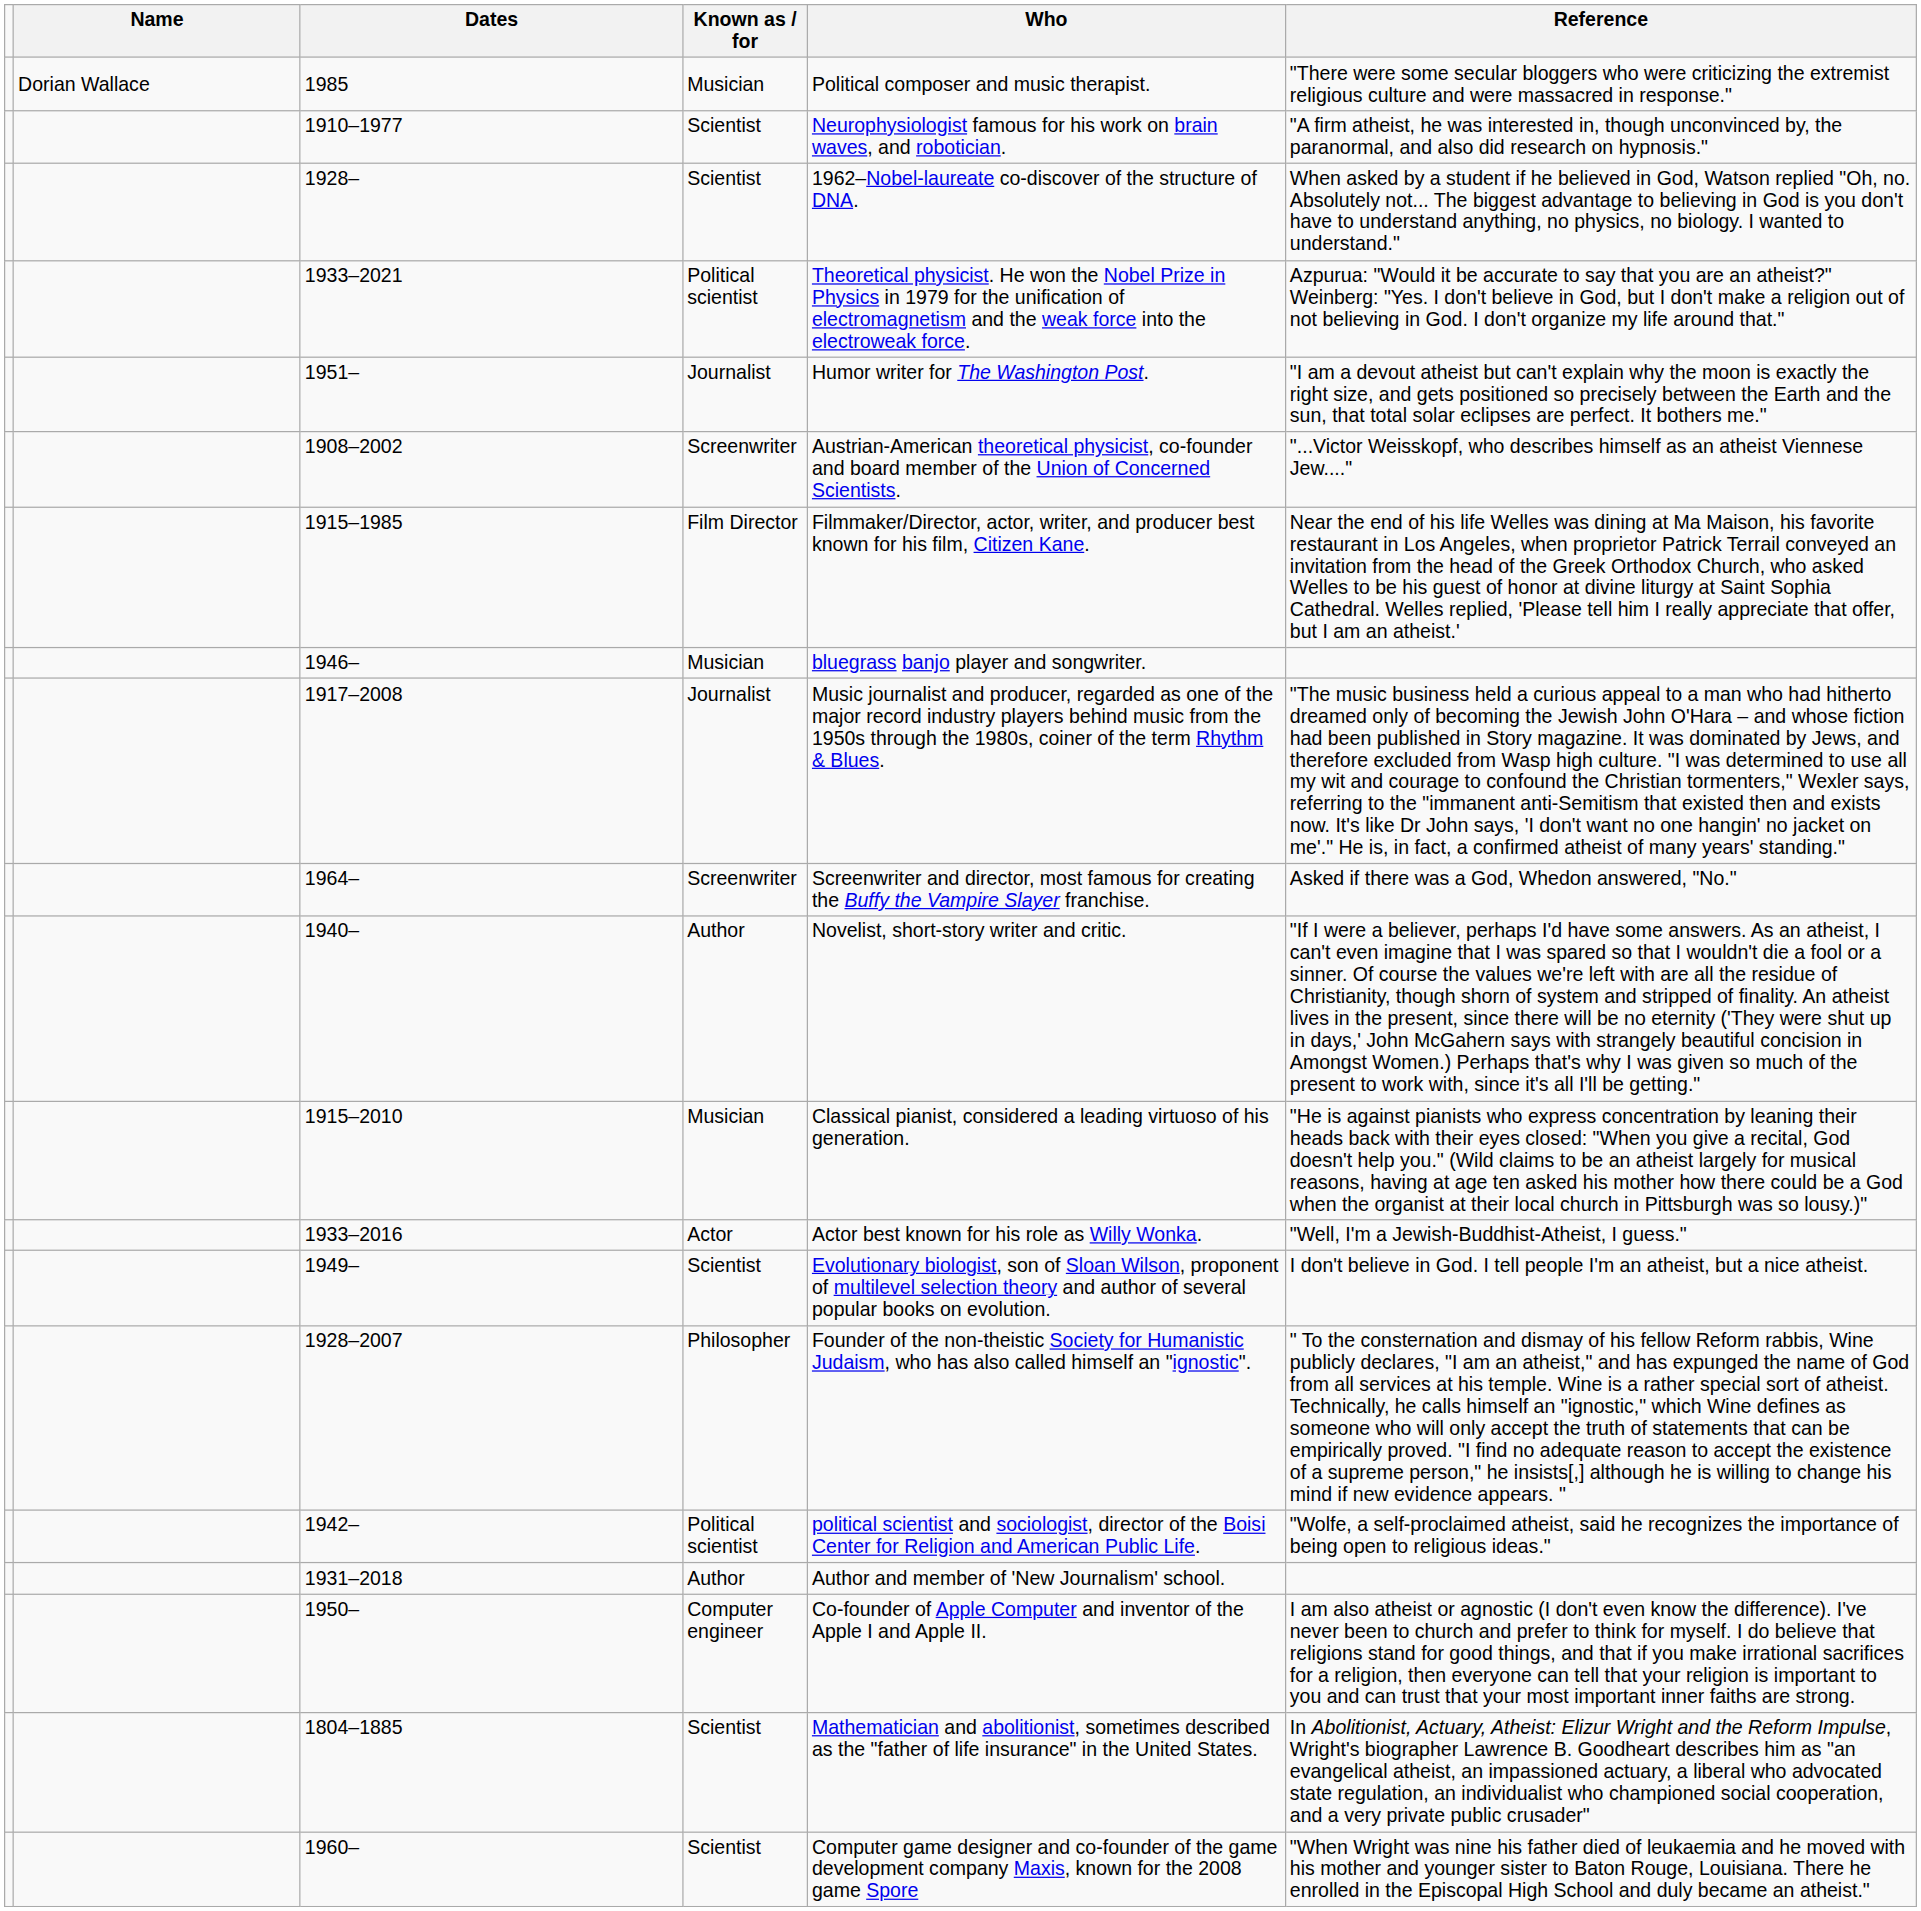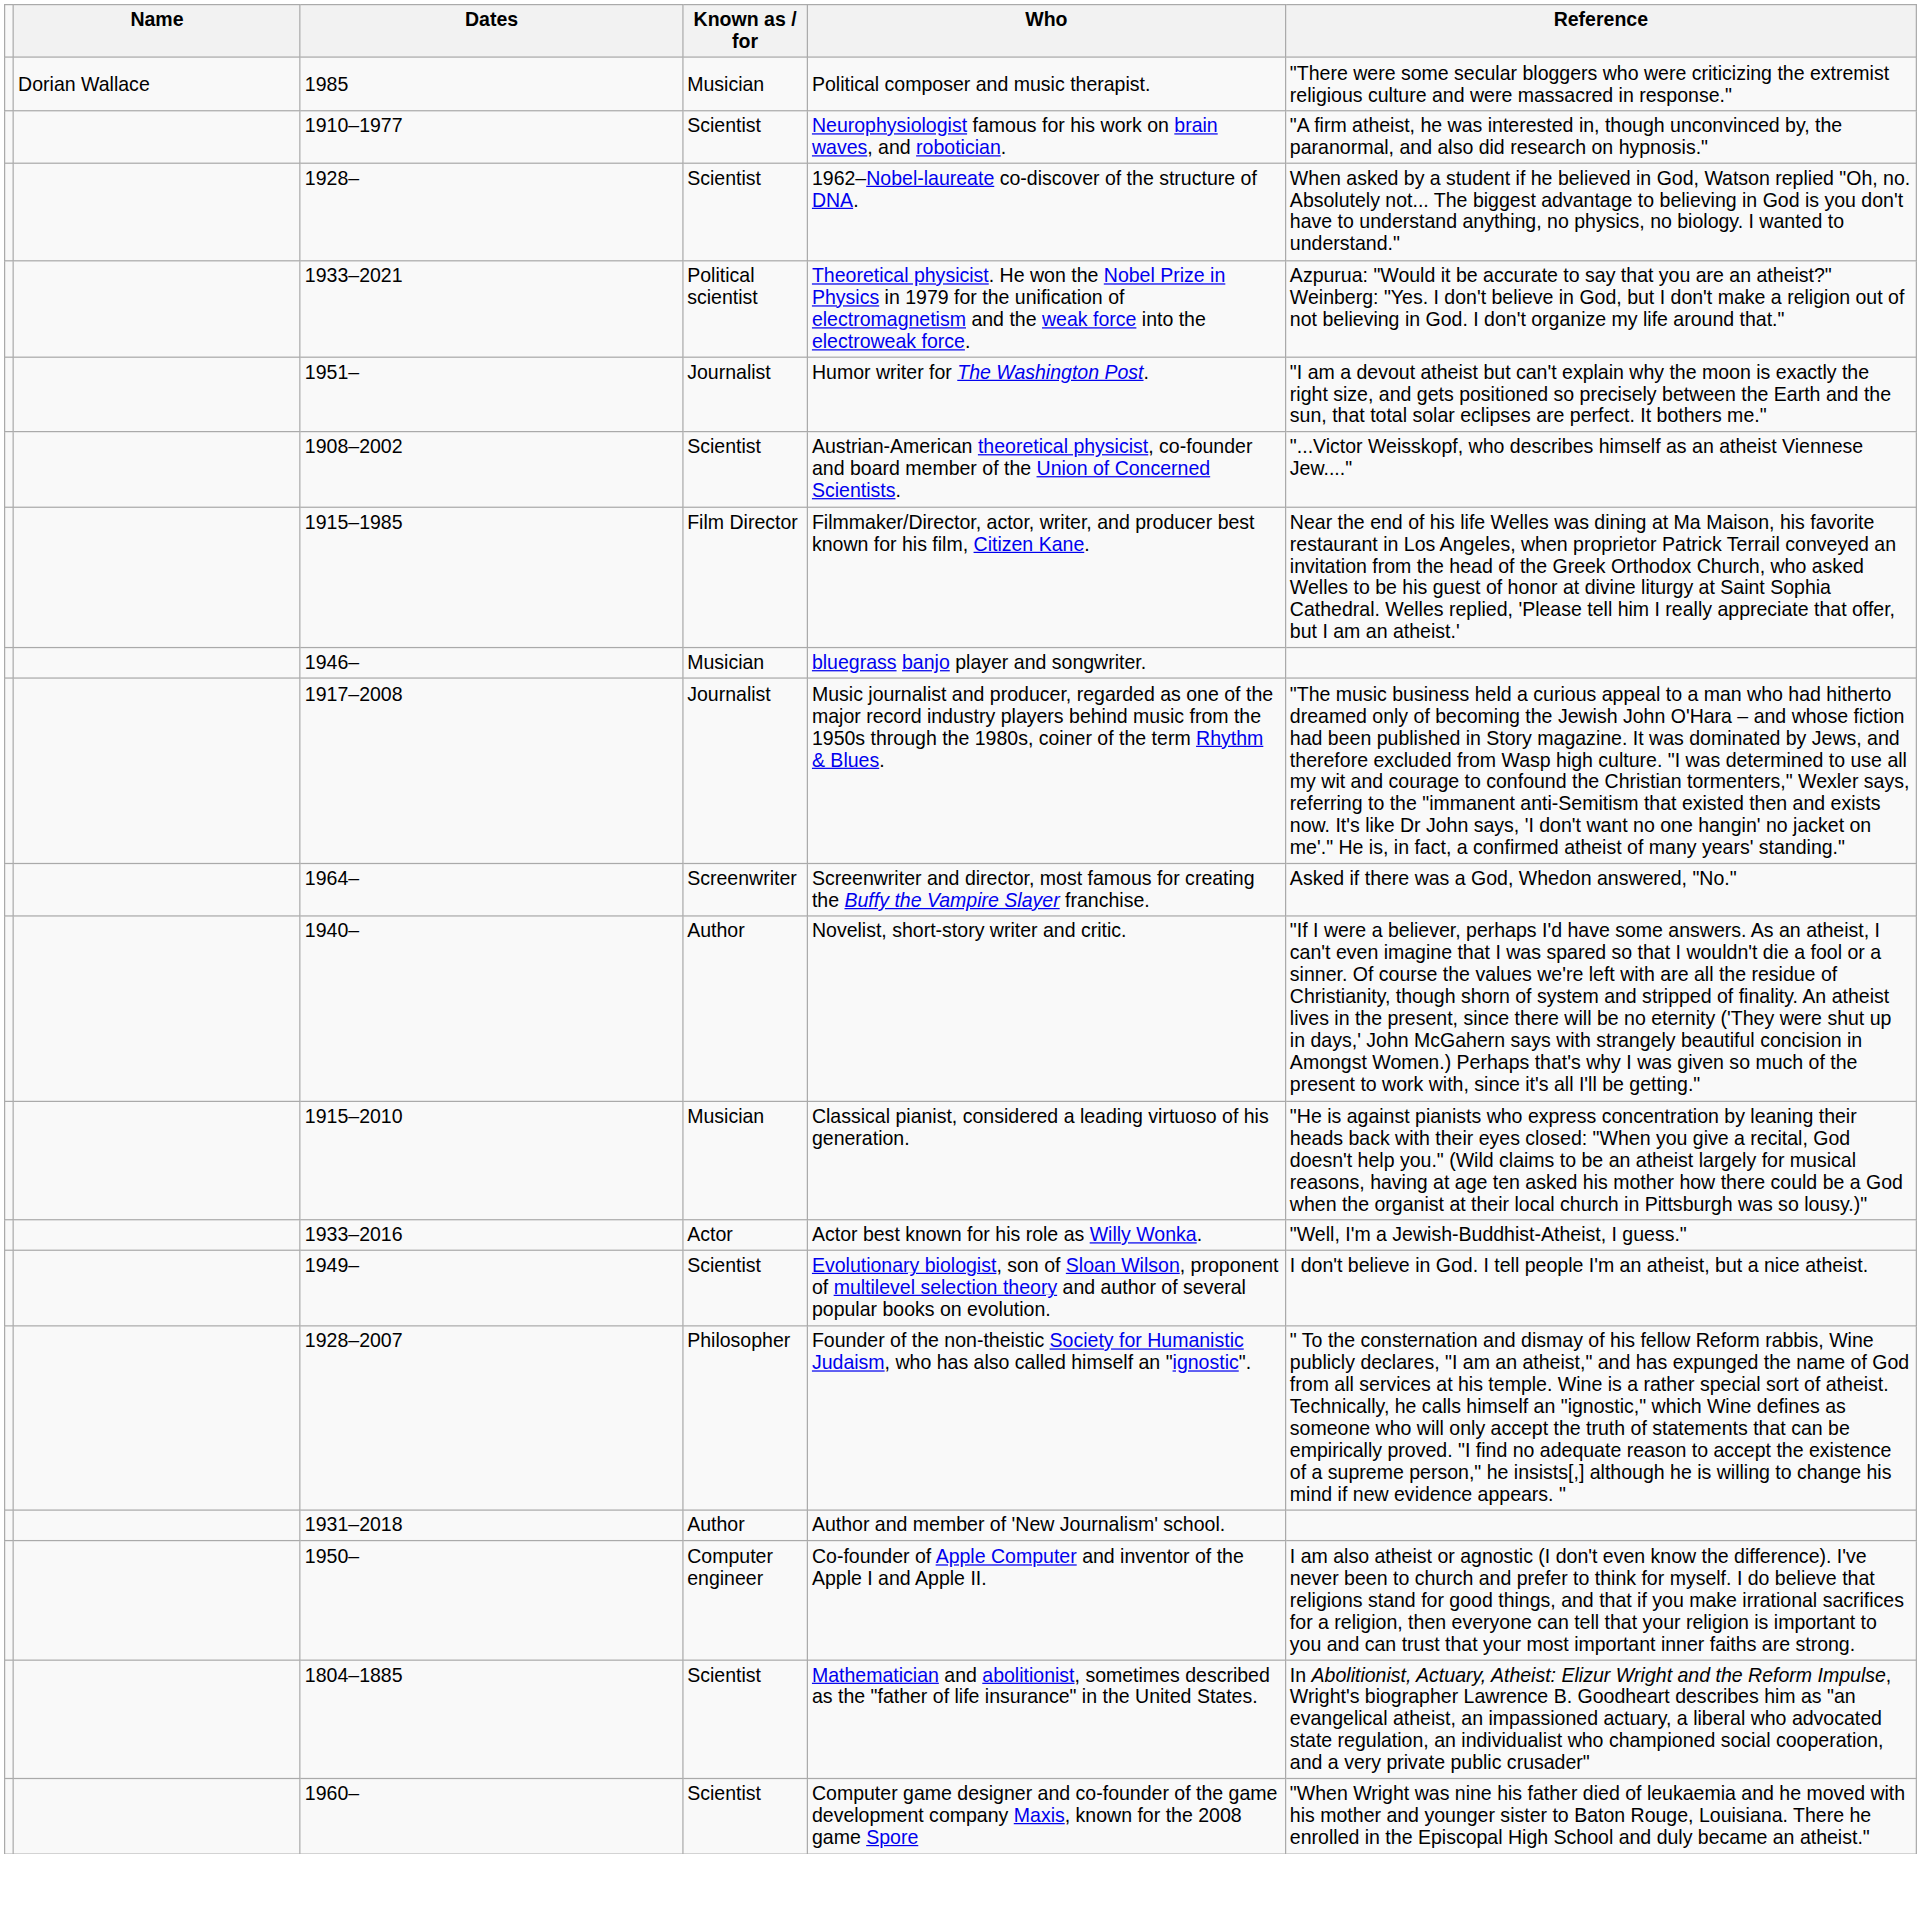1908–2002 | Known as / for: Screenwriter -> Scientist
- row: 1942– | Political scientist | political scientist and sociologist, director of the Boisi Center for Religion and American Public Life. | "Wolfe, a self-proclaimed atheist, said he recognizes the importance of being open to religious ideas."
